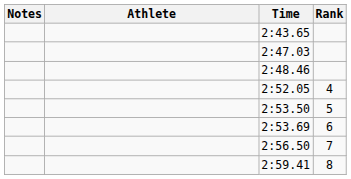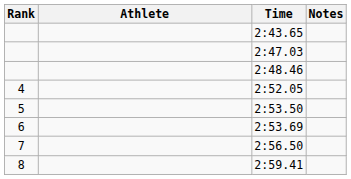columns swapped: Rank <-> Notes
